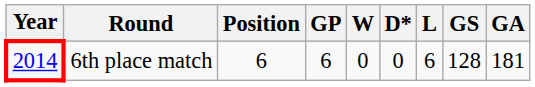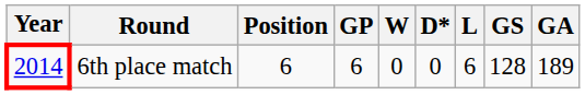6th place match | GA: 181 -> 189
